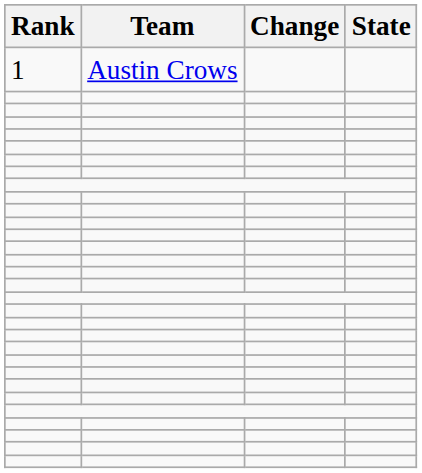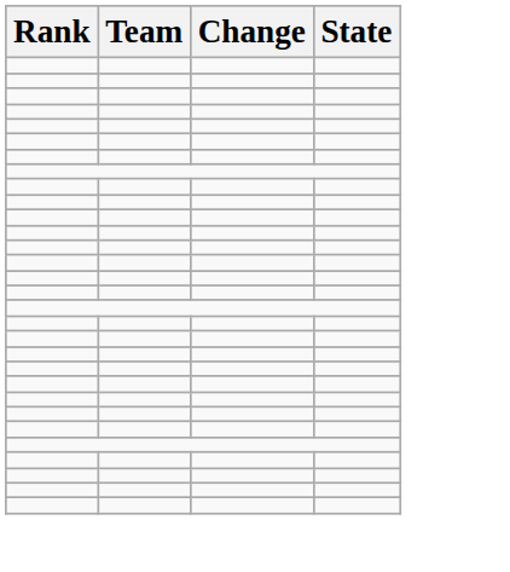- row: 1 | Austin Crows
